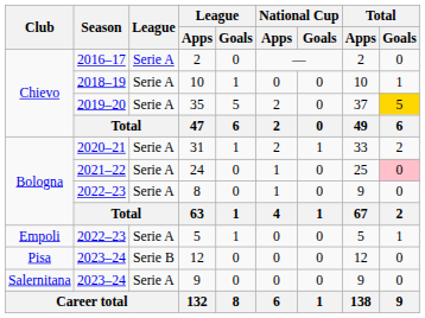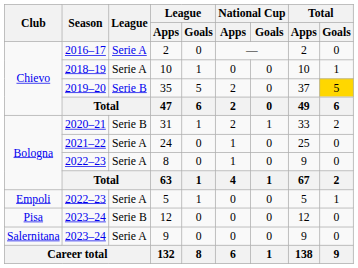35 | League: Serie A -> Serie B
31 | League: Serie A -> Serie B
24 | Total / Goals: pink background -> no background
